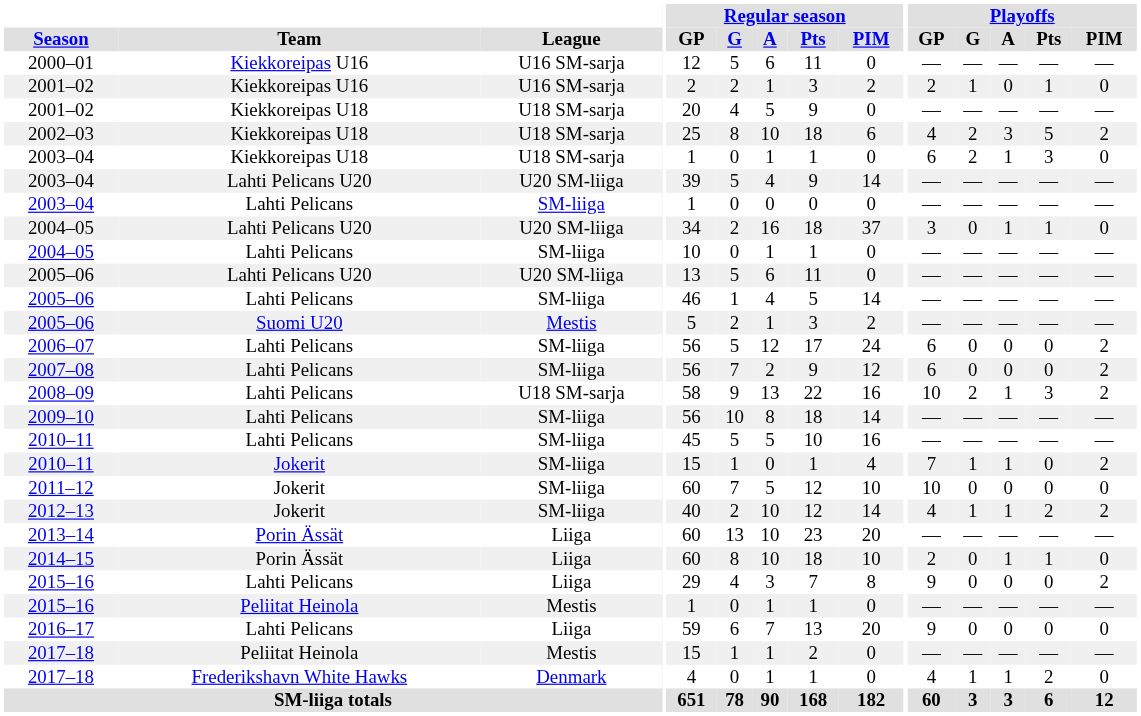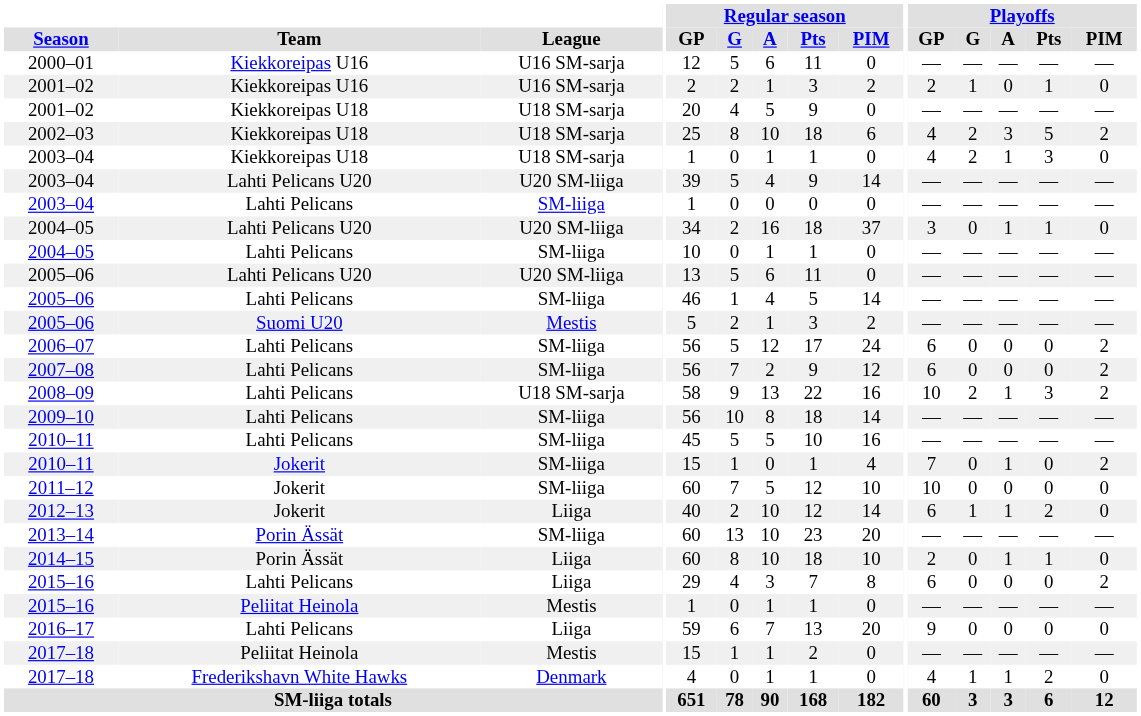2003–04 / Kiekkoreipas U18 | Playoffs / GP: 6 -> 4
2010–11 / Jokerit | Playoffs / G: 1 -> 0
2012–13 | League: SM-liiga -> Liiga
2012–13 | Playoffs / GP: 4 -> 6
2012–13 | Playoffs / PIM: 2 -> 0
2013–14 | League: Liiga -> SM-liiga
2015–16 / Lahti Pelicans | Playoffs / GP: 9 -> 6
